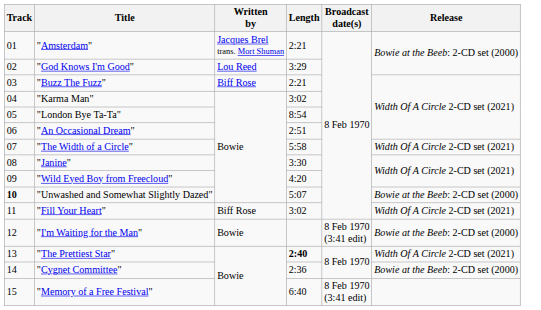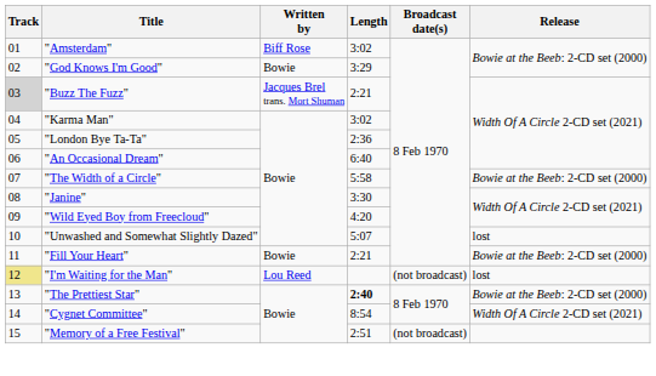"Amsterdam" | Written by: Jacques Brel trans. Mort Shuman -> Biff Rose
"Amsterdam" | Length: 2:21 -> 3:02
"God Knows I'm Good" | Written by: Lou Reed -> Bowie
"Buzz The Fuzz" | Track: no background -> lightgrey background
"Buzz The Fuzz" | Written by: Biff Rose -> Jacques Brel trans. Mort Shuman
"London Bye Ta-Ta" | Length: 8:54 -> 2:36
"An Occasional Dream" | Length: 2:51 -> 6:40
"The Width of a Circle" | Release: Width Of A Circle 2-CD set (2021) -> Bowie at the Beeb: 2-CD set (2000)
"Unwashed and Somewhat Slightly Dazed" | Track: bold -> normal
"Unwashed and Somewhat Slightly Dazed" | Release: Bowie at the Beeb: 2-CD set (2000) -> lost
"Fill Your Heart" | Written by: Biff Rose -> Bowie
"Fill Your Heart" | Length: 3:02 -> 2:21
"Fill Your Heart" | Release: Width Of A Circle 2-CD set (2021) -> Bowie at the Beeb: 2-CD set (2000)
"I'm Waiting for the Man" | Track: no background -> khaki background
"I'm Waiting for the Man" | Written by: Bowie -> Lou Reed
"I'm Waiting for the Man" | Broadcast date(s): 8 Feb 1970 (3:41 edit) -> (not broadcast)
"I'm Waiting for the Man" | Release: Bowie at the Beeb: 2-CD set (2000) -> lost
"The Prettiest Star" | Release: Width Of A Circle 2-CD set (2021) -> Bowie at the Beeb: 2-CD set (2000)
"Cygnet Committee" | Length: 2:36 -> 8:54
"Cygnet Committee" | Release: Bowie at the Beeb: 2-CD set (2000) -> Width Of A Circle 2-CD set (2021)
"Memory of a Free Festival" | Length: 6:40 -> 2:51
"Memory of a Free Festival" | Broadcast date(s): 8 Feb 1970 (3:41 edit) -> (not broadcast)
